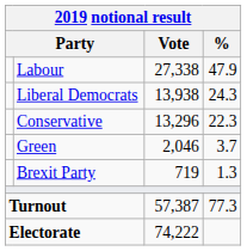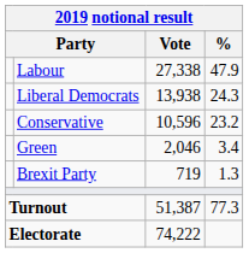Conservative | Vote: 13,296 -> 10,596
Conservative | %: 22.3 -> 23.2
Green | %: 3.7 -> 3.4
Turnout | Vote: 57,387 -> 51,387
